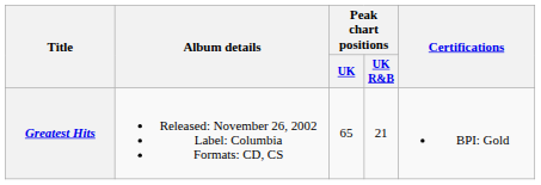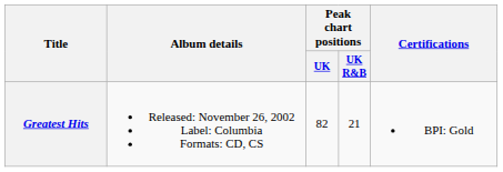Greatest Hits | Peak chart positions / UK: 65 -> 82
